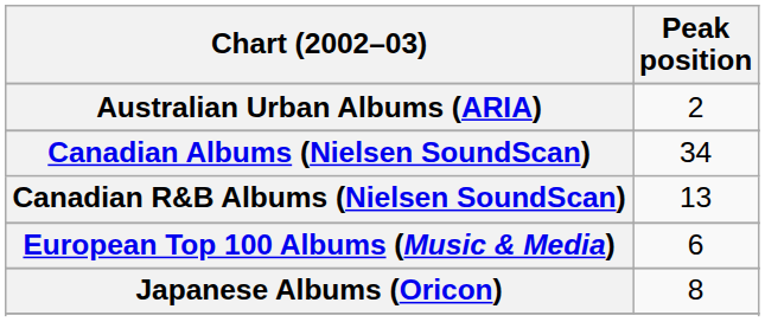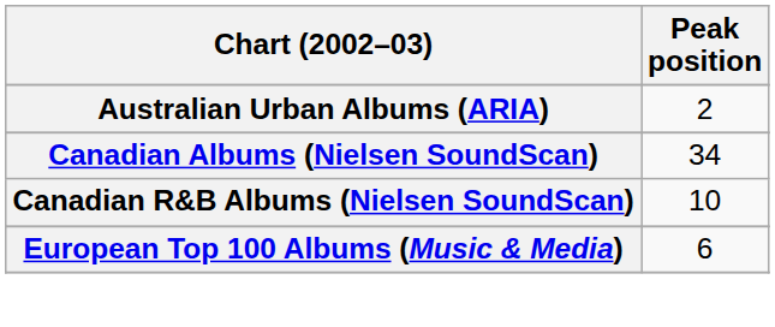Canadian R&B Albums (Nielsen SoundScan) | Peak position: 13 -> 10
- row: Japanese Albums (Oricon) | 8
